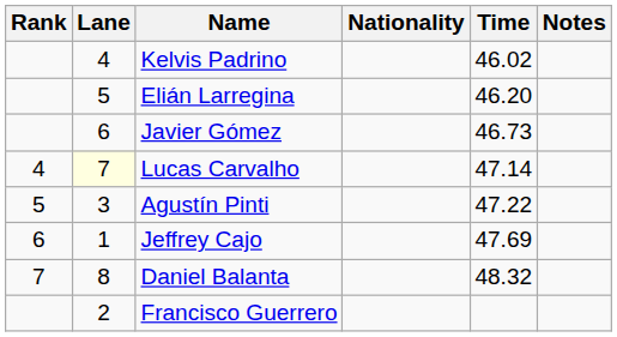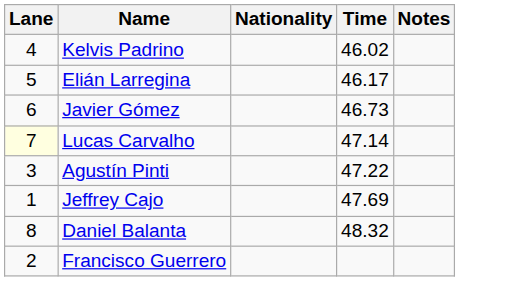- column: Rank | 4 | 5 | 6 | 7
Elián Larregina | Time: 46.20 -> 46.17
